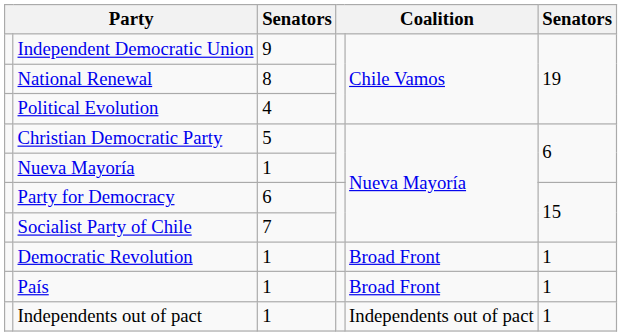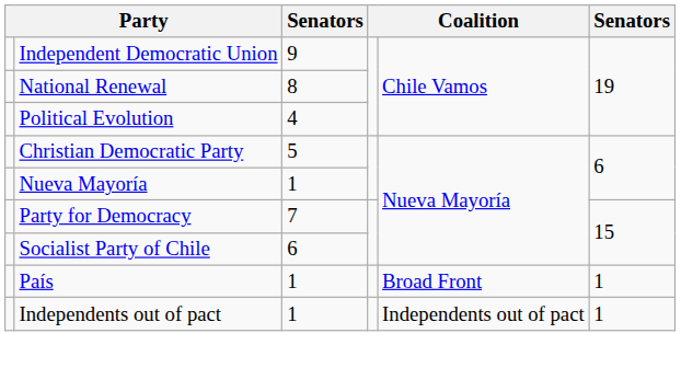Party for Democracy | column 3: 6 -> 7
Socialist Party of Chile | column 3: 7 -> 6
- row: Democratic Revolution | 1 | Broad Front | 1
